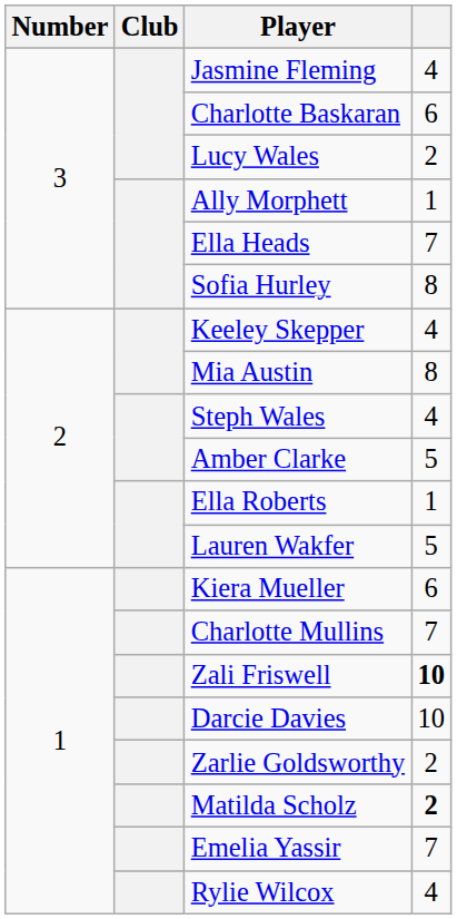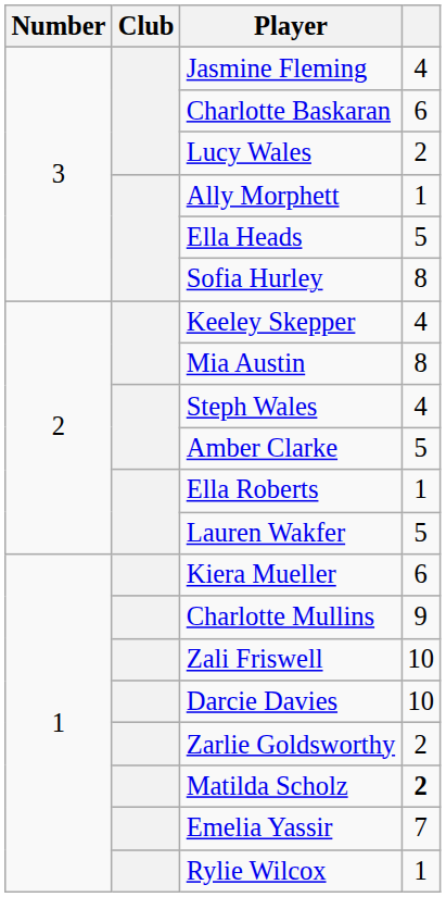Ella Heads | column 4: 7 -> 5
Charlotte Mullins | column 4: 7 -> 9
Zali Friswell | column 4: bold -> normal
Rylie Wilcox | column 4: 4 -> 1
